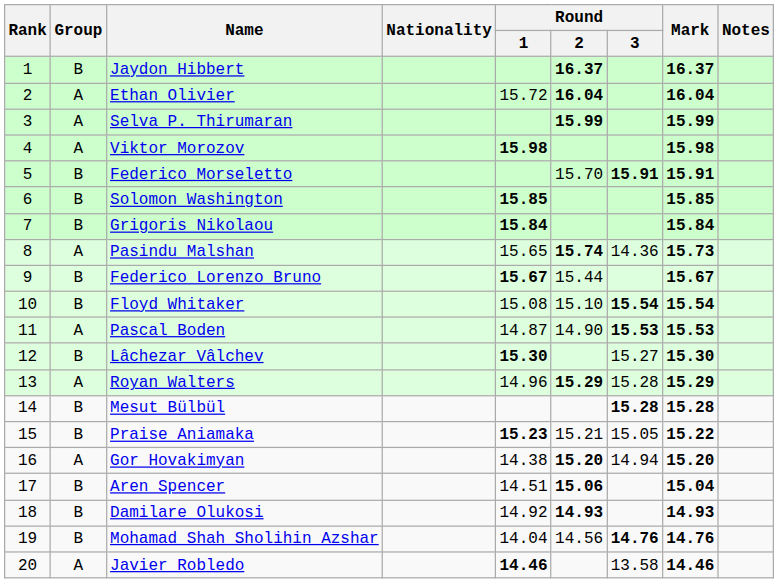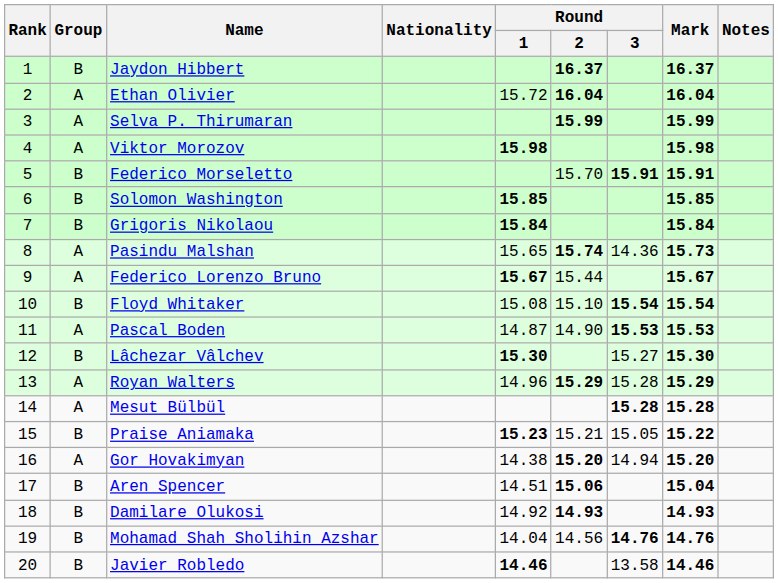Federico Lorenzo Bruno | Group: B -> A
Mesut Bülbül | Group: B -> A
Javier Robledo | Group: A -> B
